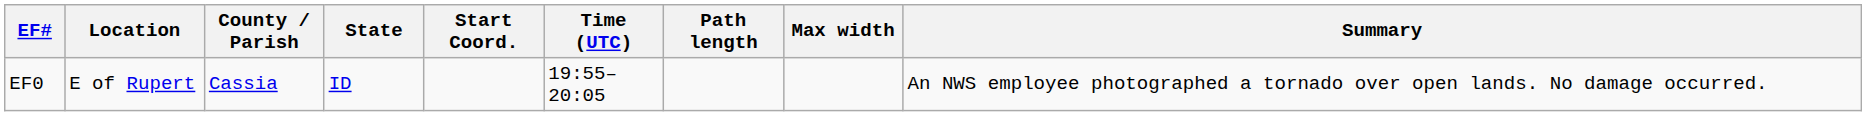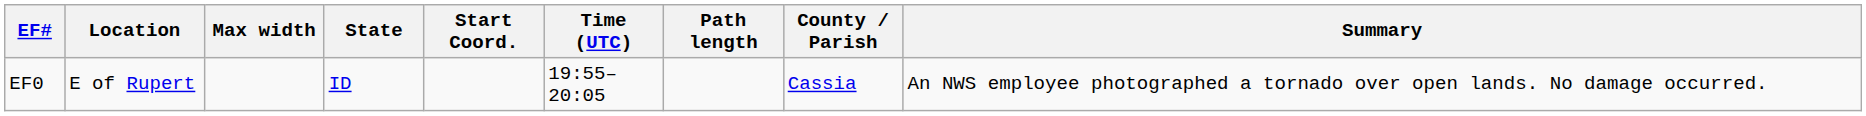columns swapped: County / Parish <-> Max width
